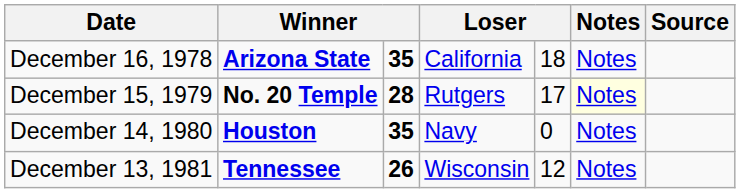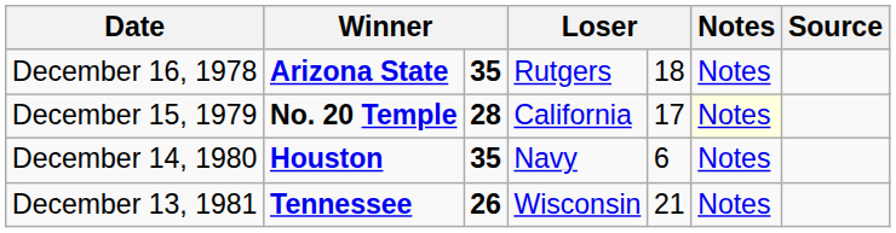December 16, 1978 | column 4: California -> Rutgers
December 15, 1979 | column 4: Rutgers -> California
December 14, 1980 | column 5: 0 -> 6
December 13, 1981 | column 5: 12 -> 21
